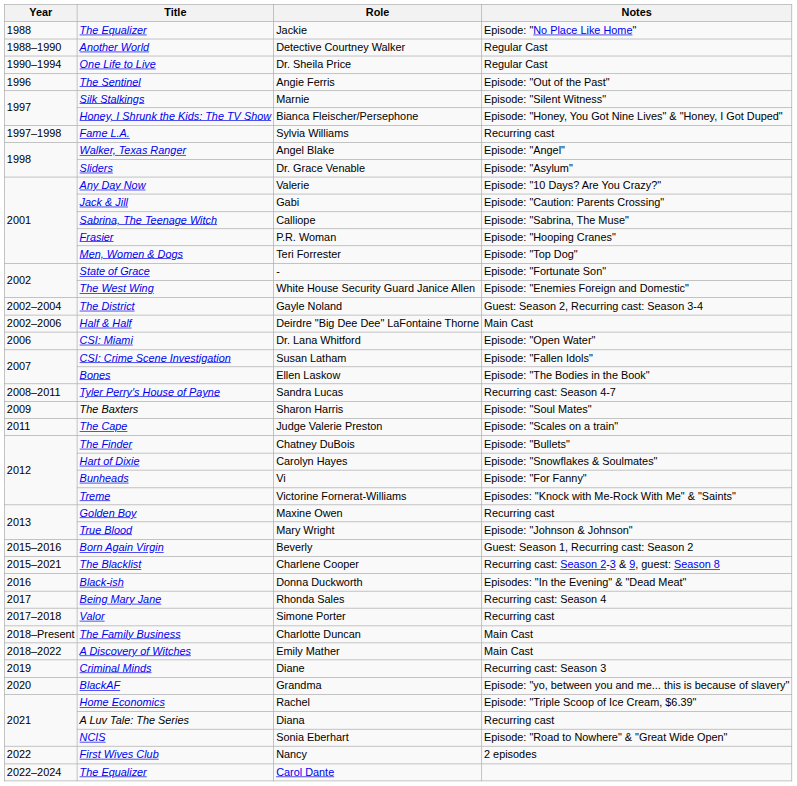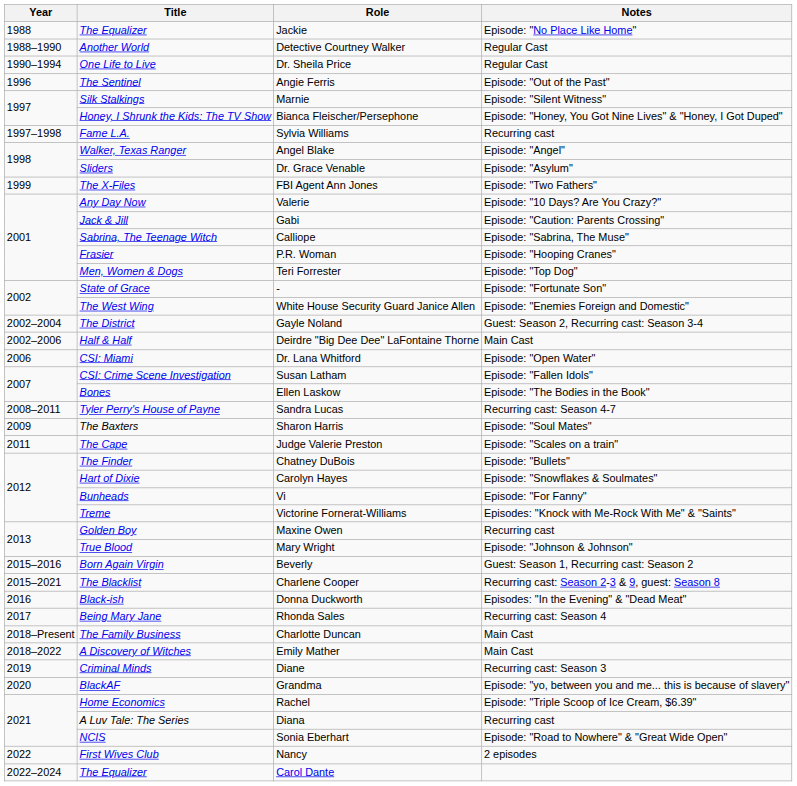+ row: 1999 | The X-Files | FBI Agent Ann Jones | Episode: "Two Fathers"
- row: 2017–2018 | Valor | Simone Porter | Recurring cast
